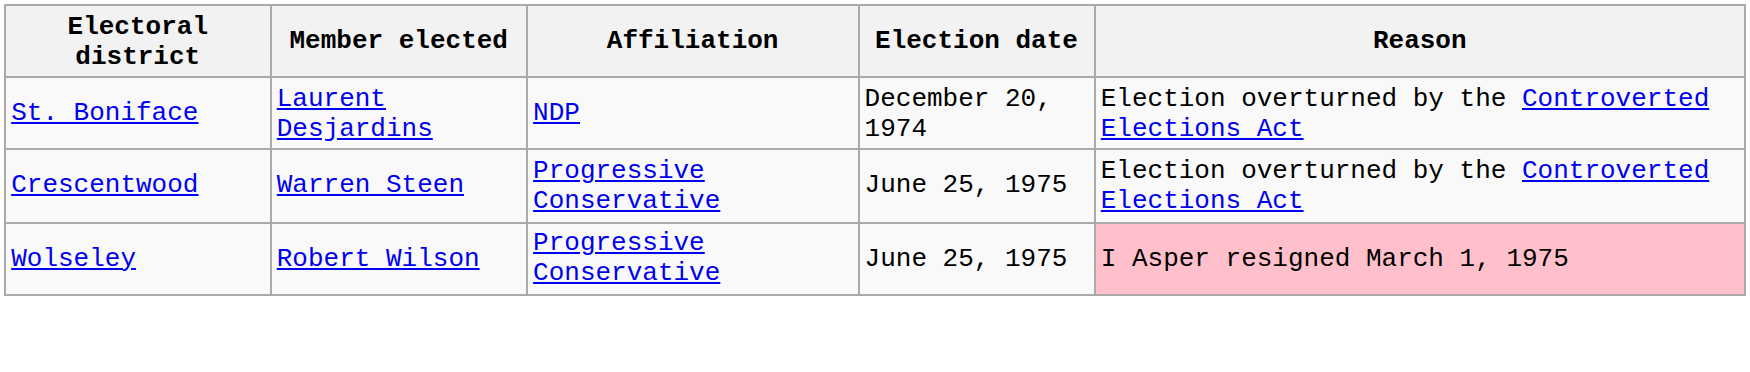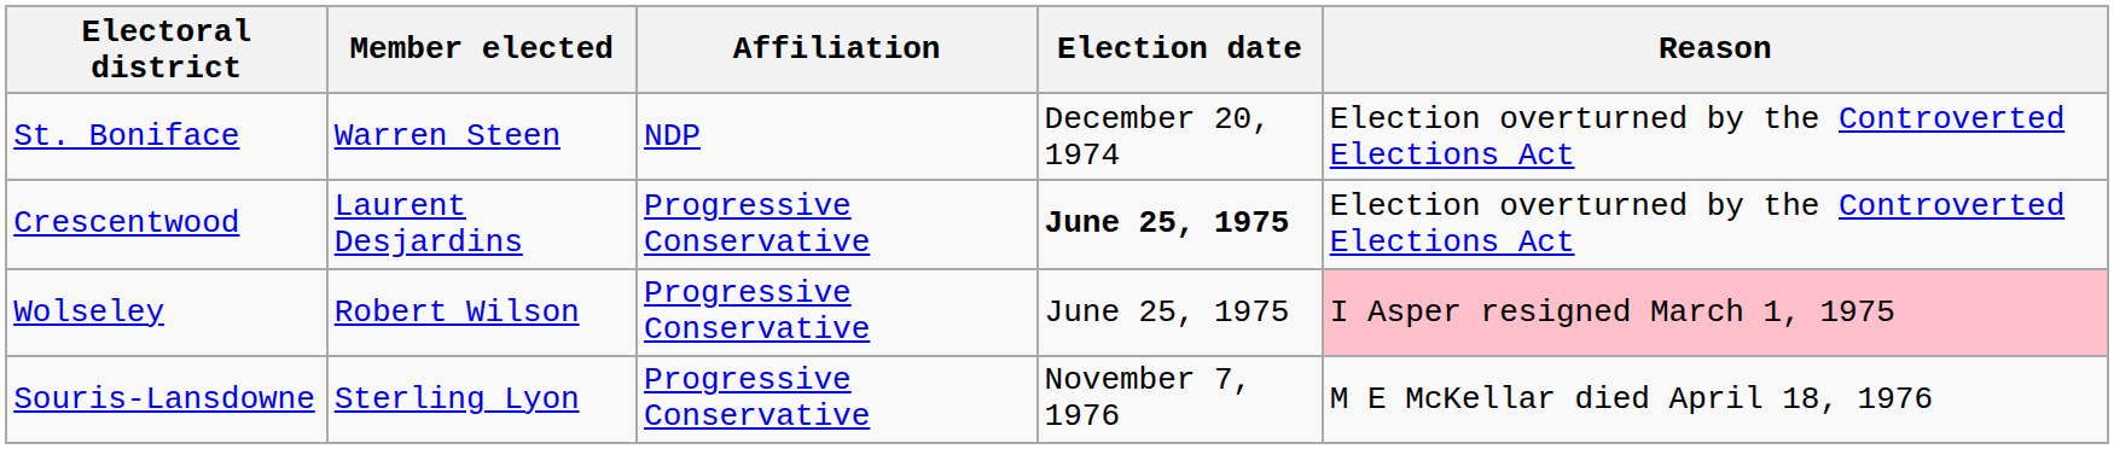St. Boniface | Member elected: Laurent Desjardins -> Warren Steen
Crescentwood | Member elected: Warren Steen -> Laurent Desjardins
Crescentwood | Election date: normal -> bold
+ row: Souris-Lansdowne | Sterling Lyon | Progressive Conservative | November 7, 1976 | M E McKellar died April 18, 1976
